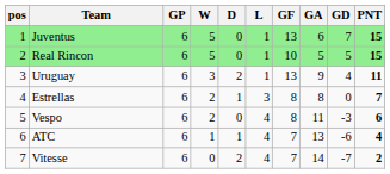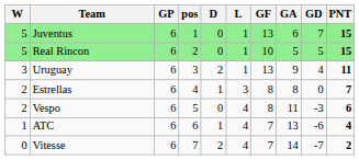columns swapped: pos <-> W
